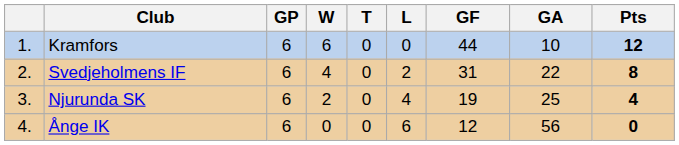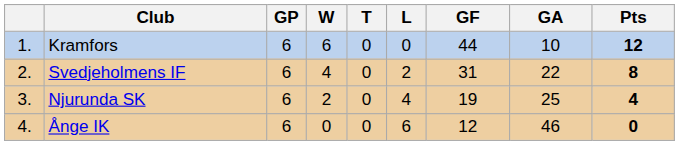Ånge IK | GA: 56 -> 46
